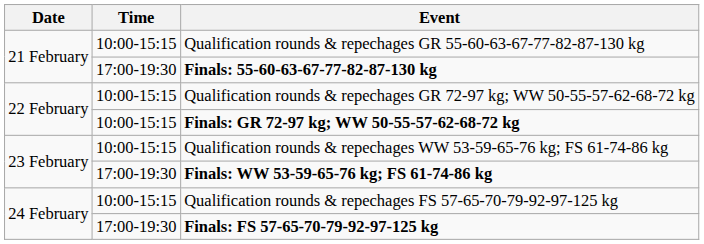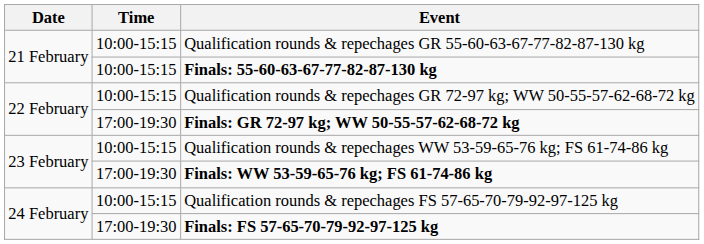Finals: 55-60-63-67-77-82-87-130 kg | Time: 17:00-19:30 -> 10:00-15:15
Finals: GR 72-97 kg; WW 50-55-57-62-68-72 kg | Time: 10:00-15:15 -> 17:00-19:30
